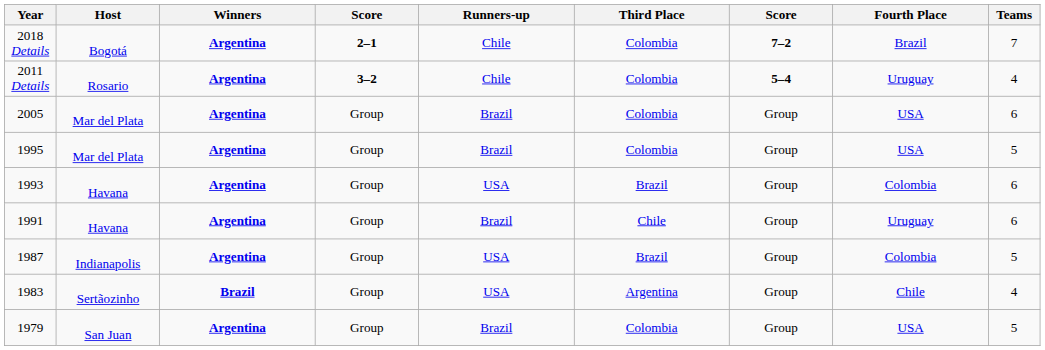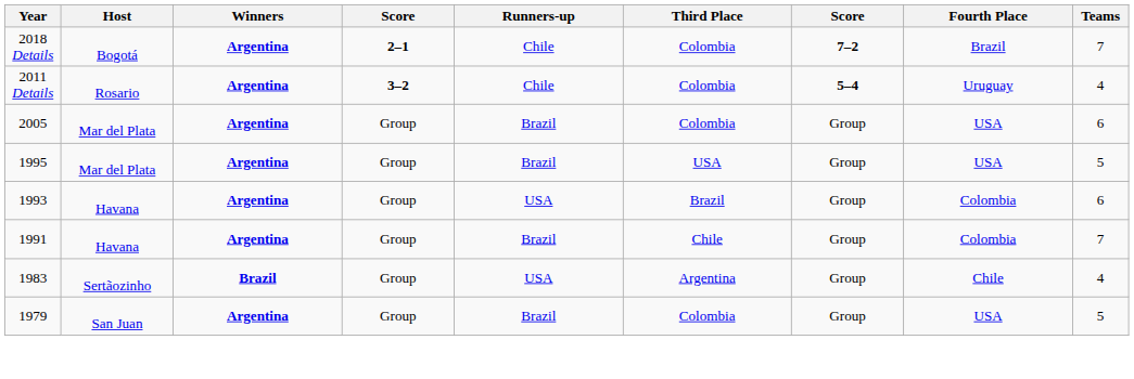1995 | Third Place: Colombia -> USA
1991 | Fourth Place: Uruguay -> Colombia
1991 | Teams: 6 -> 7
- row: 1987 | Indianapolis | Argentina | Group | USA | Brazil | Group | Colombia | 5
